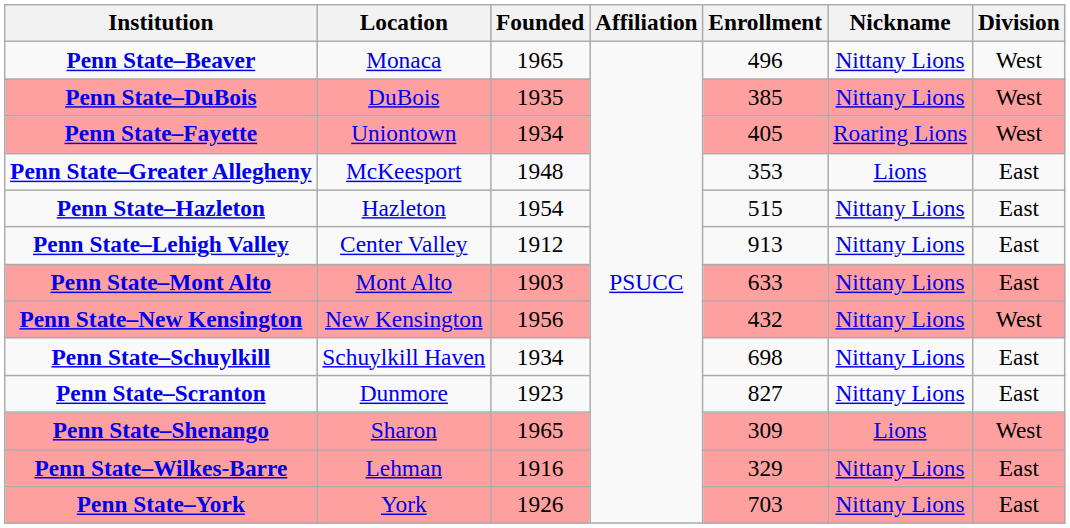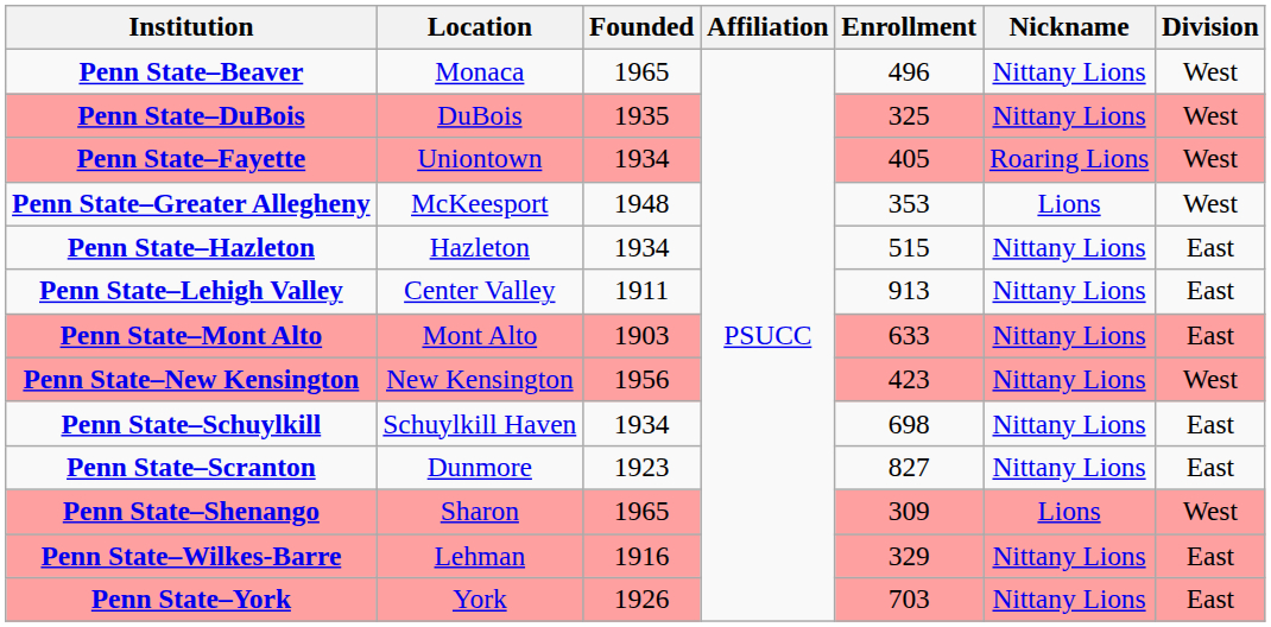Penn State–DuBois | Enrollment: 385 -> 325
Penn State–Greater Allegheny | Division: East -> West
Penn State–Hazleton | Founded: 1954 -> 1934
Penn State–Lehigh Valley | Founded: 1912 -> 1911
Penn State–New Kensington | Enrollment: 432 -> 423
